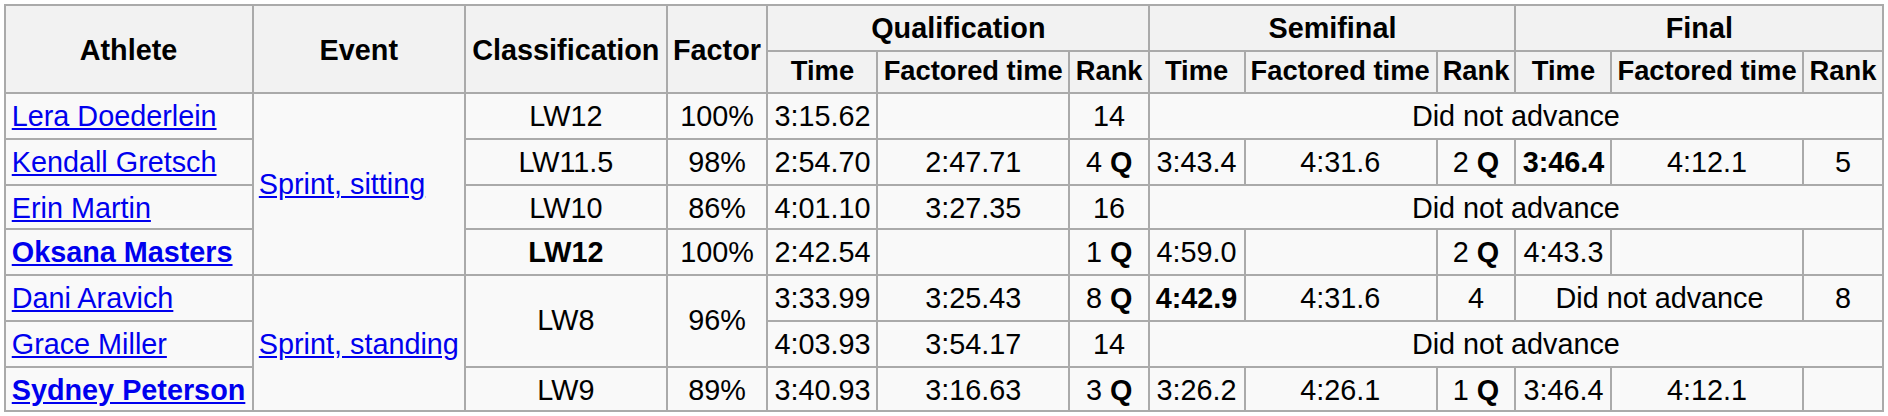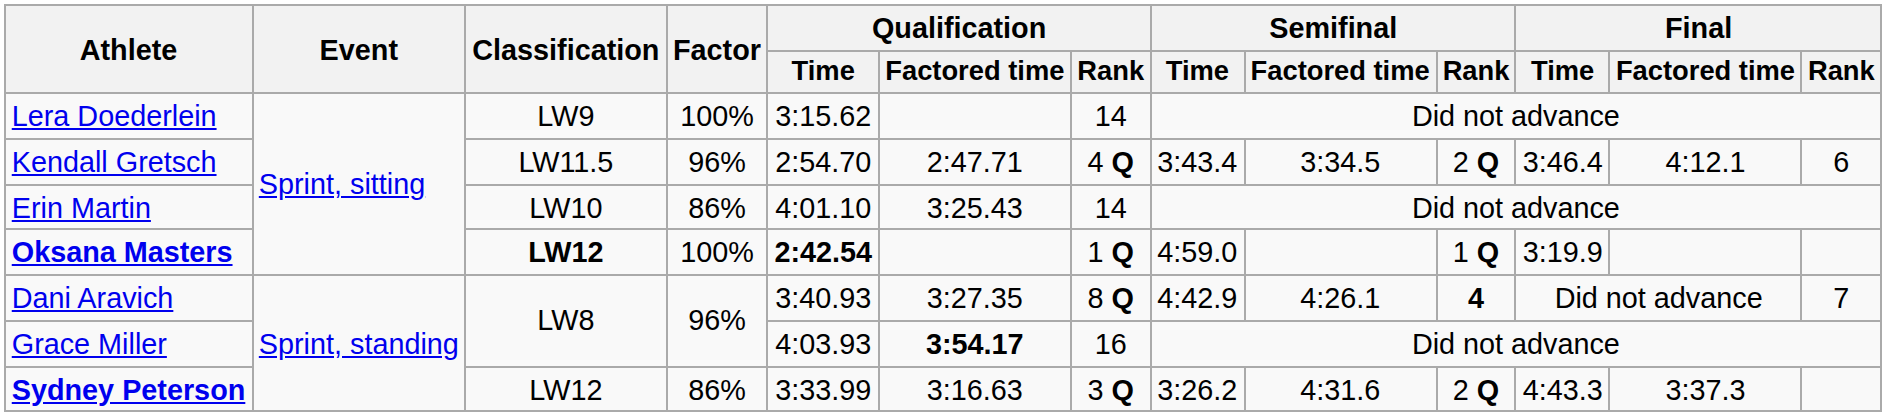Lera Doederlein | Classification: LW12 -> LW9
Kendall Gretsch | Factor: 98% -> 96%
Kendall Gretsch | Semifinal / Factored time: 4:31.6 -> 3:34.5
Kendall Gretsch | Final / Time: bold -> normal
Kendall Gretsch | Final / Rank: 5 -> 6
Erin Martin | Qualification / Factored time: 3:27.35 -> 3:25.43
Erin Martin | Qualification / Rank: 16 -> 14
Oksana Masters | Qualification / Time: normal -> bold
Oksana Masters | Semifinal / Rank: 2 Q -> 1 Q
Oksana Masters | Final / Time: 4:43.3 -> 3:19.9
Dani Aravich | Qualification / Time: 3:33.99 -> 3:40.93
Dani Aravich | Qualification / Factored time: 3:25.43 -> 3:27.35
Dani Aravich | Semifinal / Time: bold -> normal
Dani Aravich | Semifinal / Factored time: 4:31.6 -> 4:26.1
Dani Aravich | Semifinal / Rank: normal -> bold
Dani Aravich | Final / Rank: 8 -> 7
Grace Miller | Qualification / Factored time: normal -> bold
Grace Miller | Qualification / Rank: 14 -> 16
Sydney Peterson | Classification: LW9 -> LW12
Sydney Peterson | Factor: 89% -> 86%
Sydney Peterson | Qualification / Time: 3:40.93 -> 3:33.99
Sydney Peterson | Semifinal / Factored time: 4:26.1 -> 4:31.6
Sydney Peterson | Semifinal / Rank: 1 Q -> 2 Q
Sydney Peterson | Final / Time: 3:46.4 -> 4:43.3
Sydney Peterson | Final / Factored time: 4:12.1 -> 3:37.3
